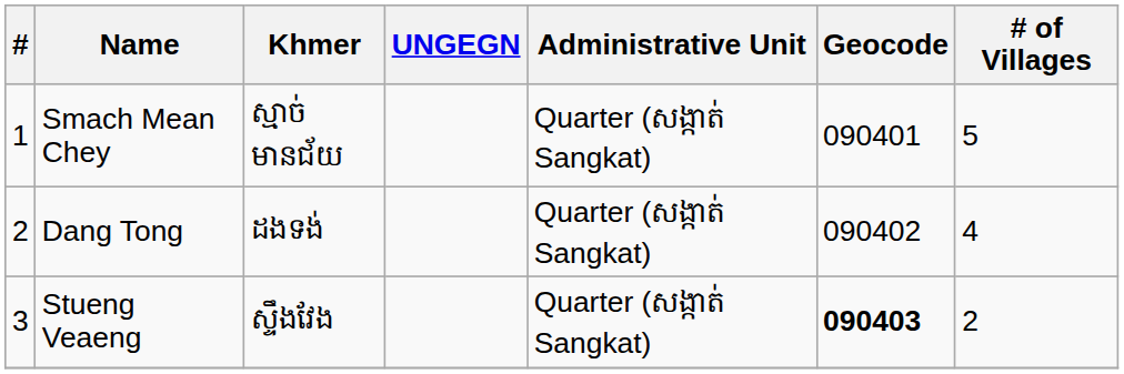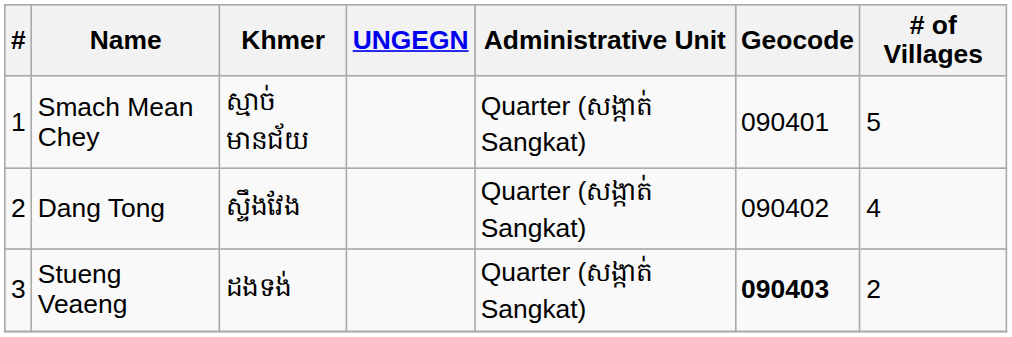Dang Tong | Khmer: ដងទង់ -> ស្ទឹងវែង
Stueng Veaeng | Khmer: ស្ទឹងវែង -> ដងទង់
